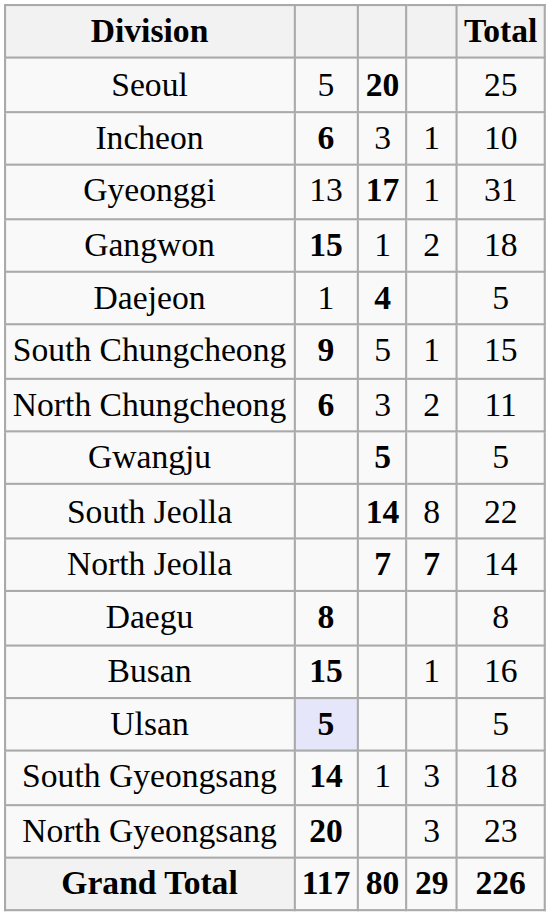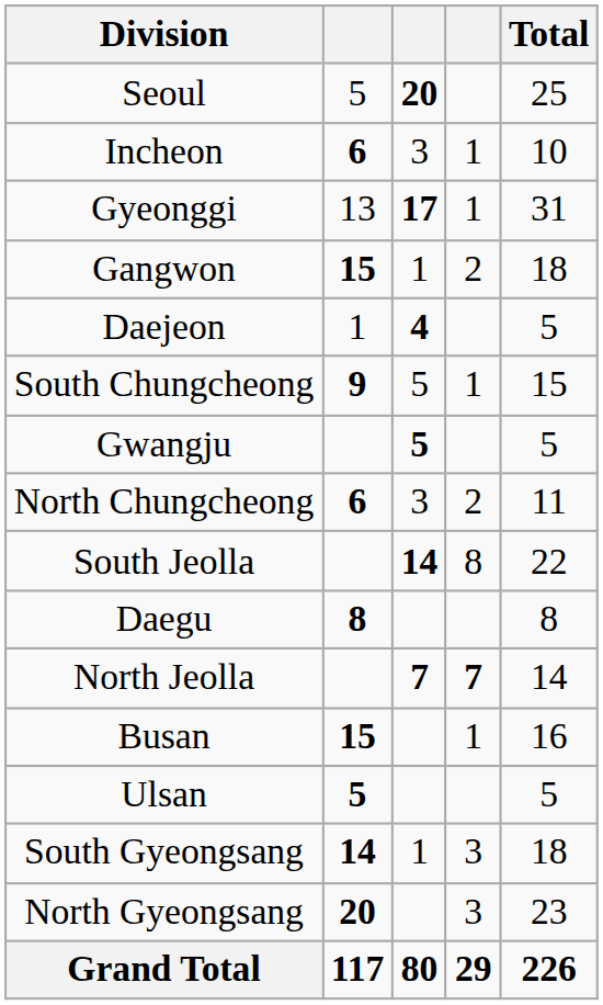rows swapped: North Chungcheong <-> Gwangju
rows swapped: North Jeolla <-> Daegu
Ulsan | column 2: lavender background -> no background
